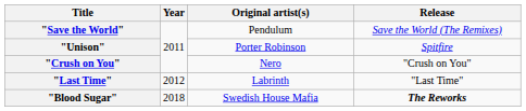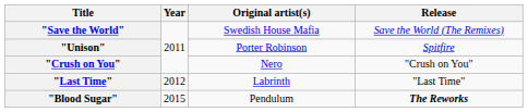"Save the World" | Original artist(s): Pendulum -> Swedish House Mafia
"Blood Sugar" | Year: 2018 -> 2015
"Blood Sugar" | Original artist(s): Swedish House Mafia -> Pendulum
